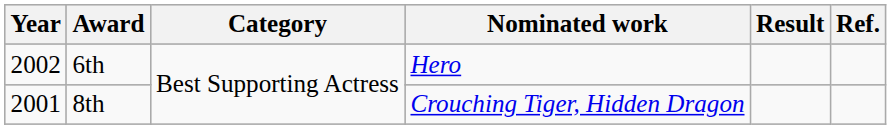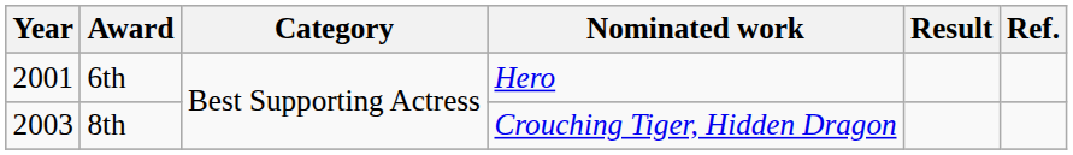6th | Year: 2002 -> 2001
8th | Year: 2001 -> 2003
